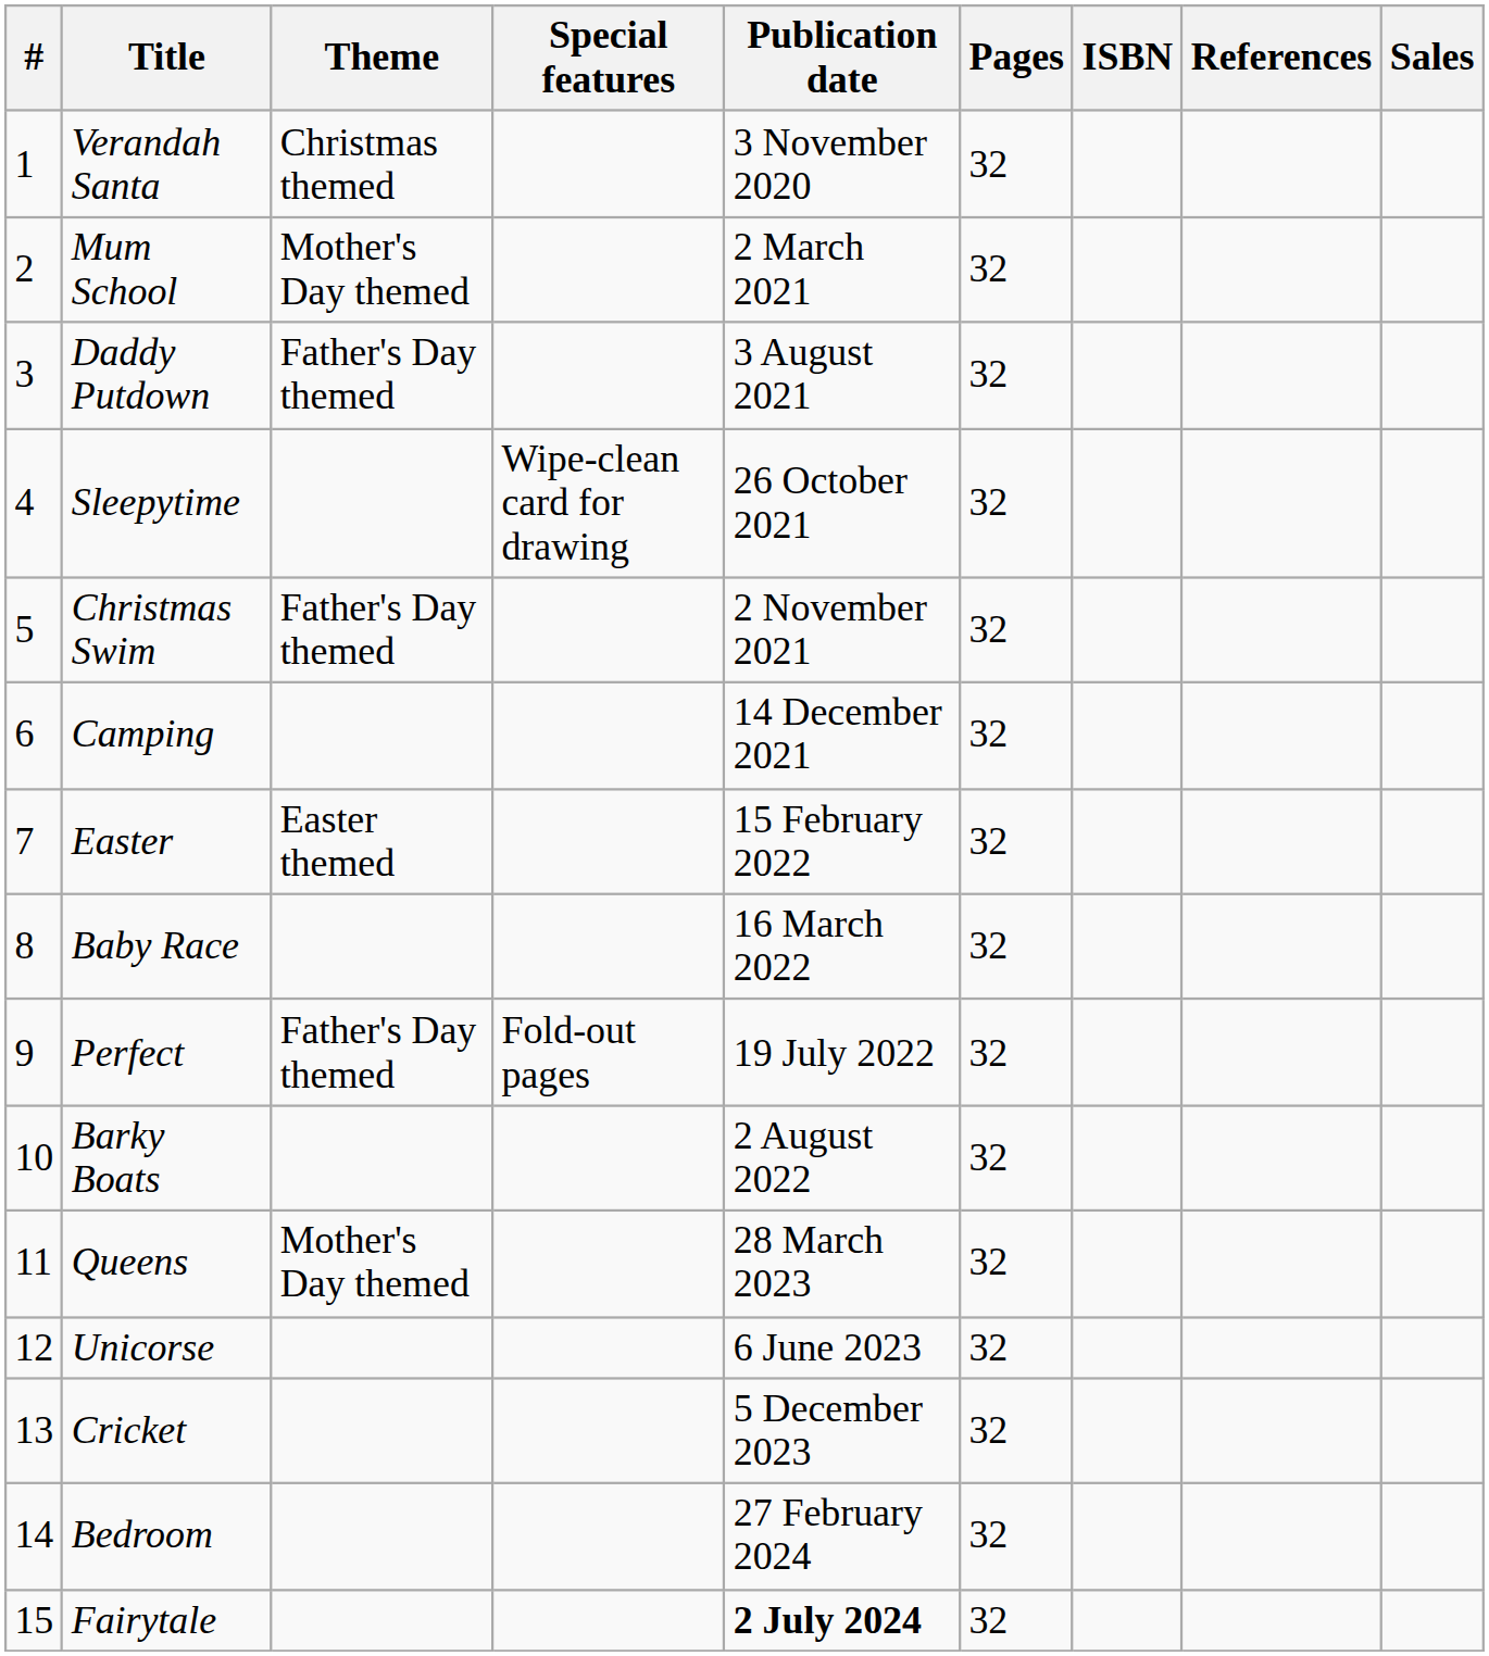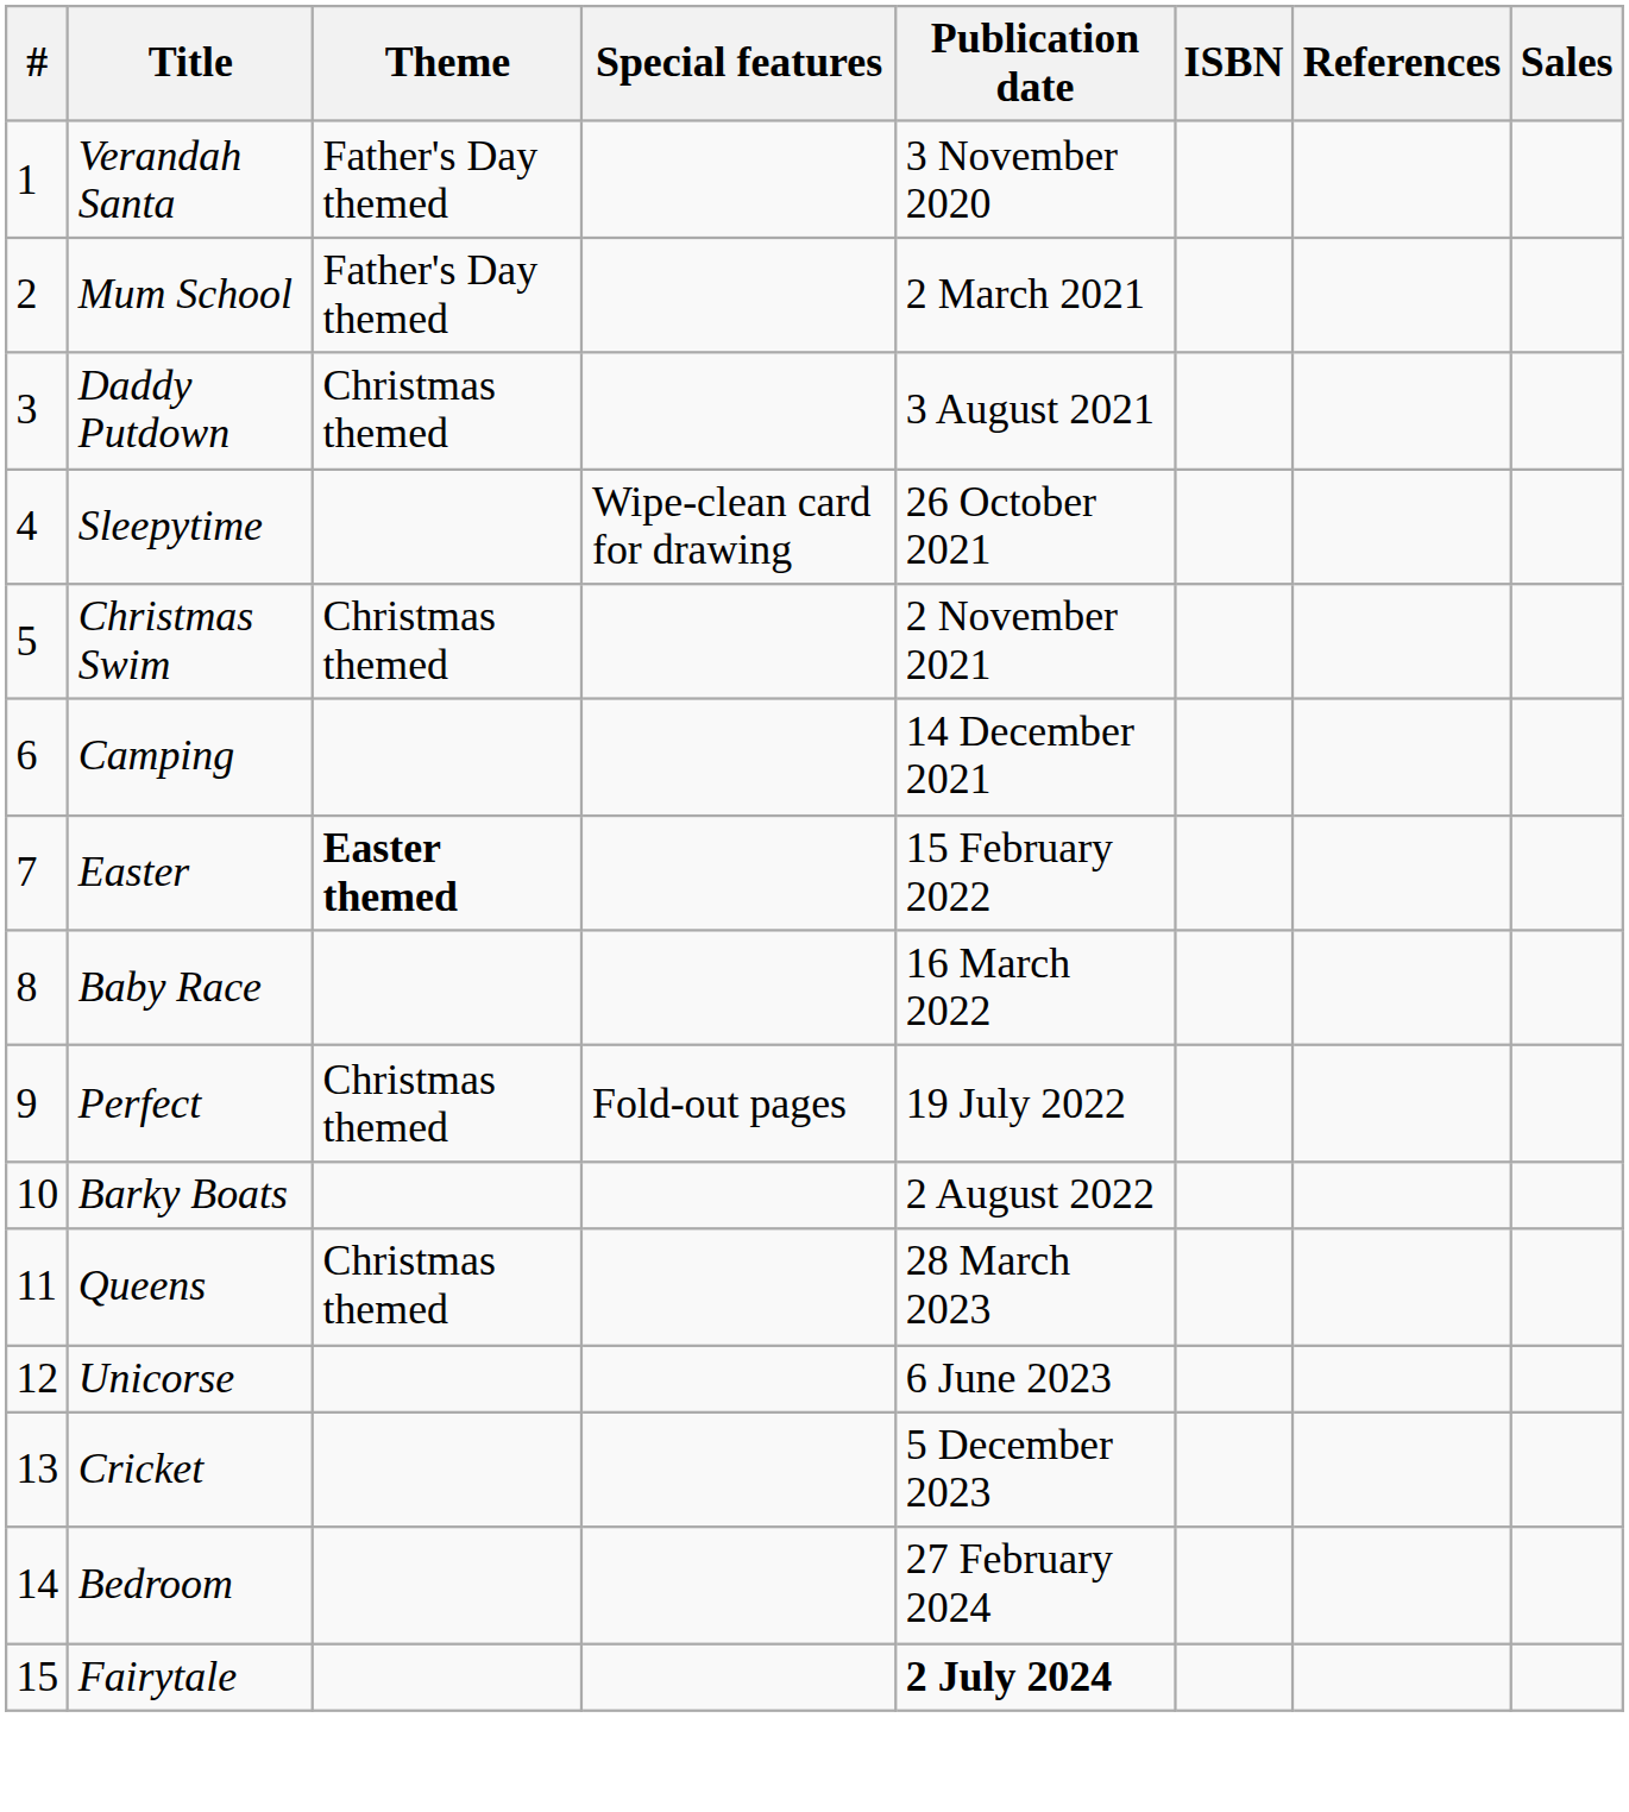- column: Pages | 32 | 32 | 32 | 32 | 32 | 32 | 32 | 32 | 32 | 32 | 32 | 32 | 32 | 32 | 32
Verandah Santa | Theme: Christmas themed -> Father's Day themed
Mum School | Theme: Mother's Day themed -> Father's Day themed
Daddy Putdown | Theme: Father's Day themed -> Christmas themed
Christmas Swim | Theme: Father's Day themed -> Christmas themed
Easter | Theme: normal -> bold
Perfect | Theme: Father's Day themed -> Christmas themed
Queens | Theme: Mother's Day themed -> Christmas themed
